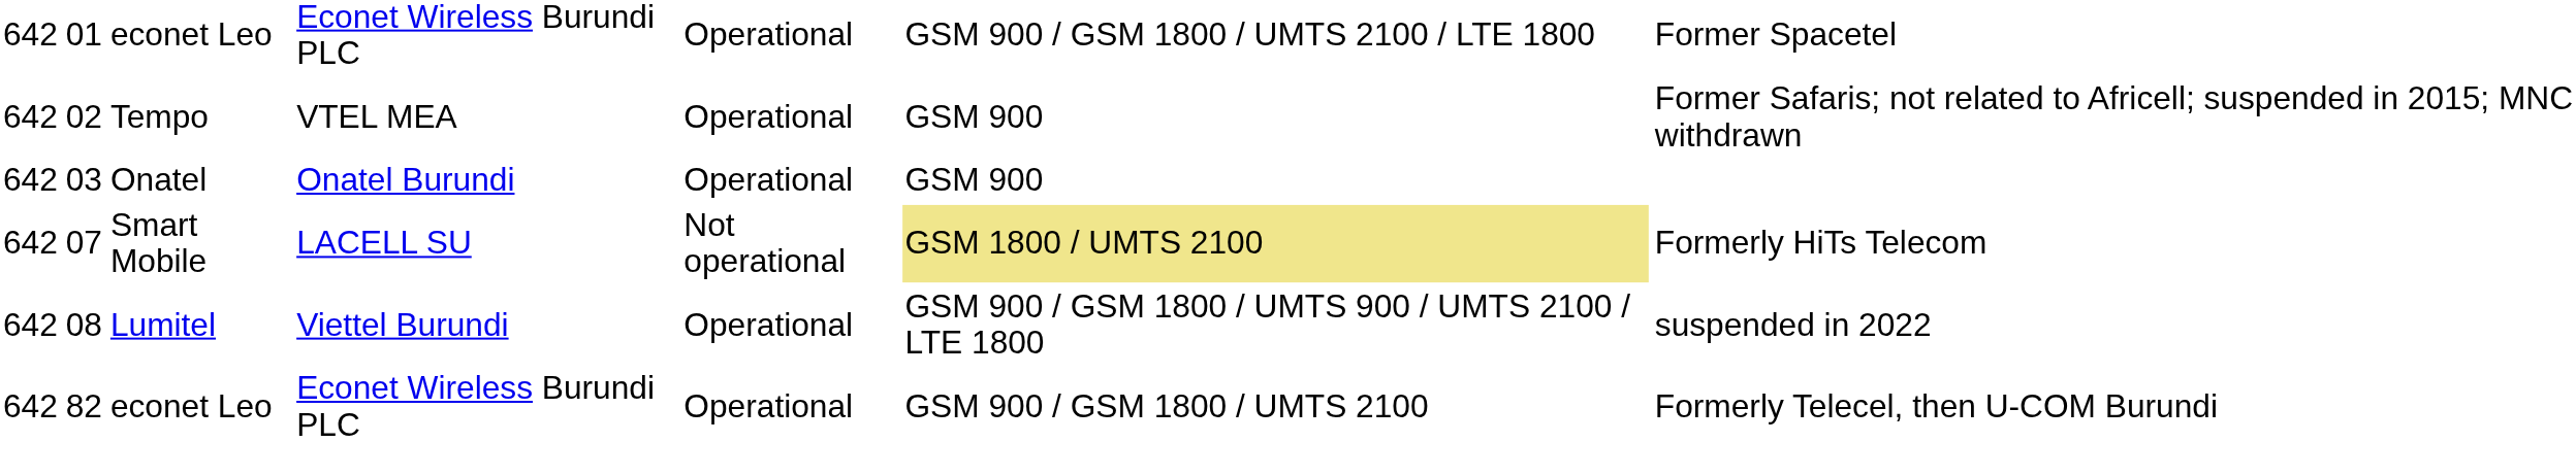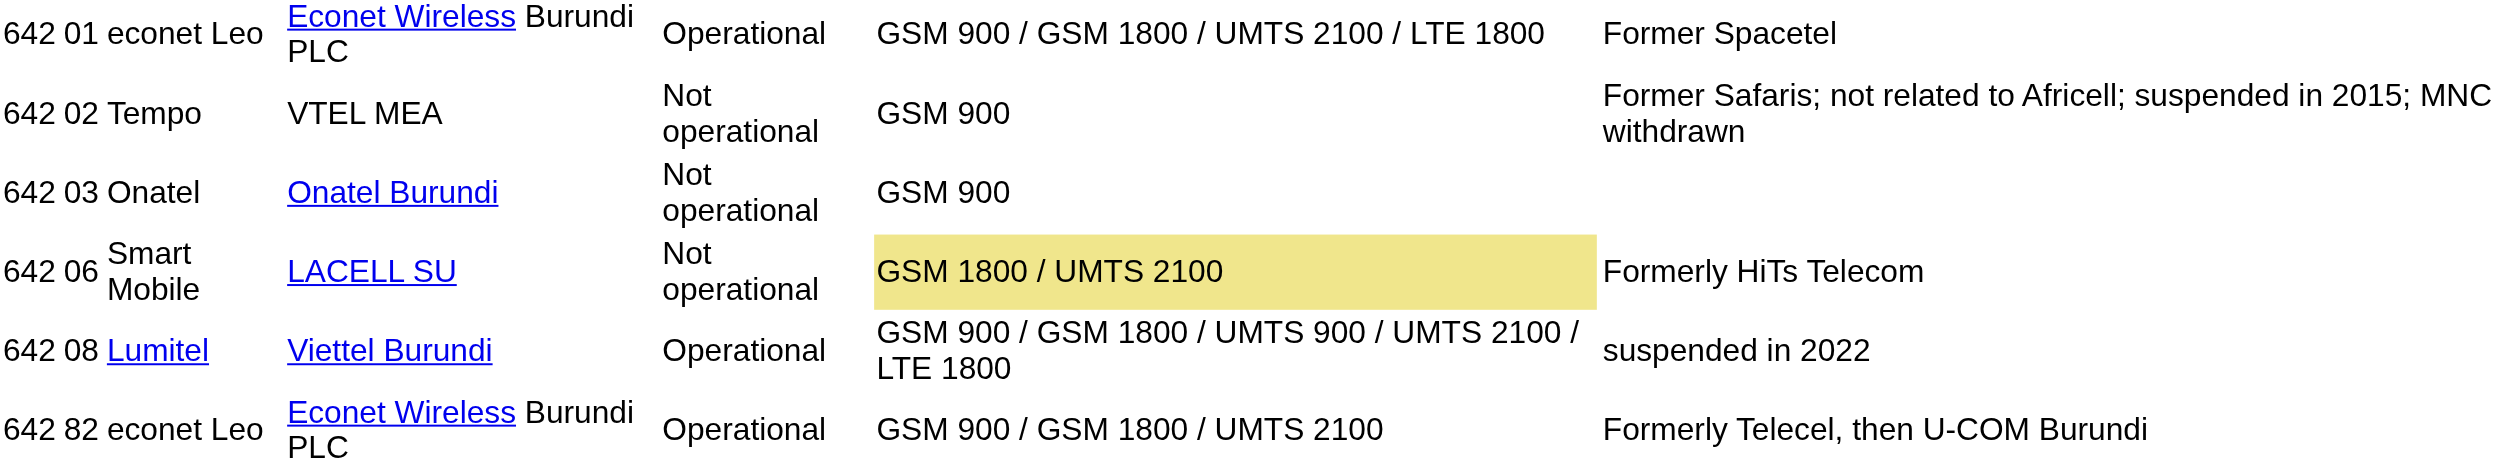Tempo | column 5: Operational -> Not operational
Onatel | column 5: Operational -> Not operational
Smart Mobile | column 2: 07 -> 06
